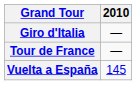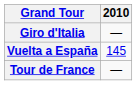rows swapped: Tour de France <-> Vuelta a España
